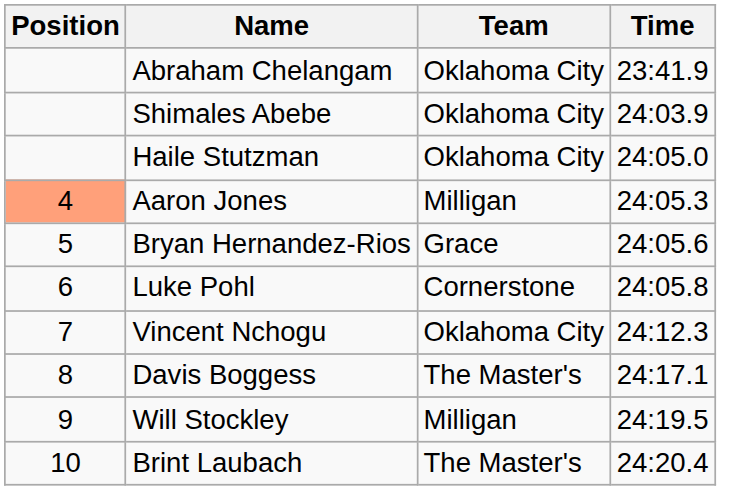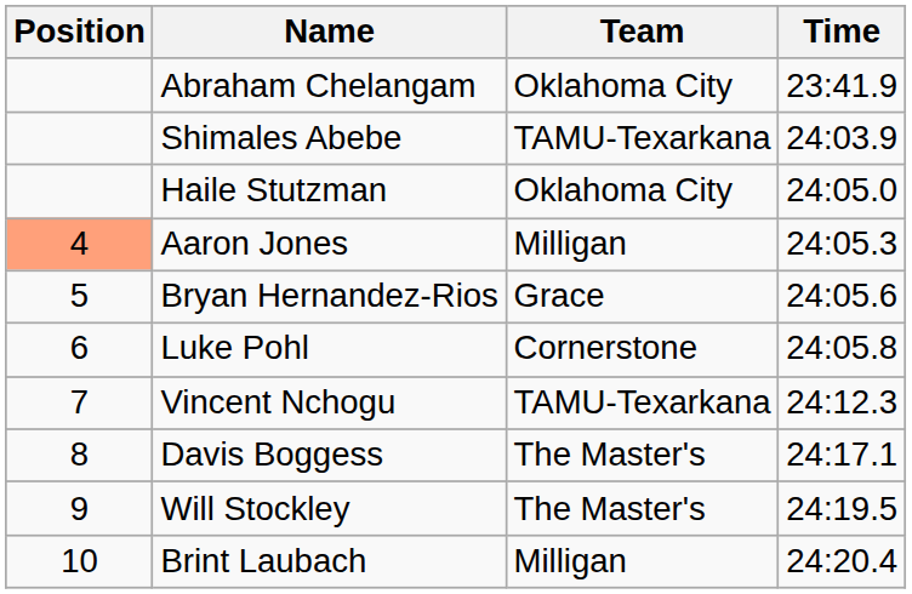Shimales Abebe | Team: Oklahoma City -> TAMU-Texarkana
Vincent Nchogu | Team: Oklahoma City -> TAMU-Texarkana
Will Stockley | Team: Milligan -> The Master's
Brint Laubach | Team: The Master's -> Milligan
